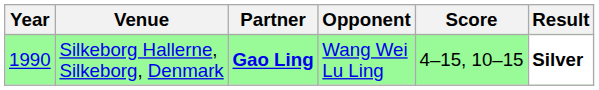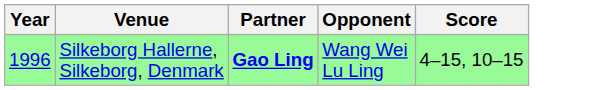- column: Result | Silver
Silkeborg Hallerne, Silkeborg, Denmark | Year: 1990 -> 1996
